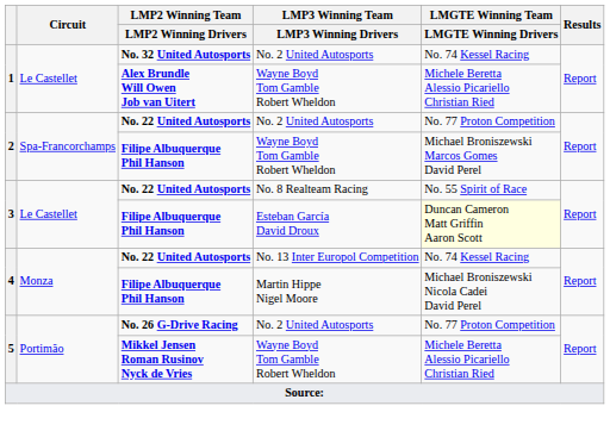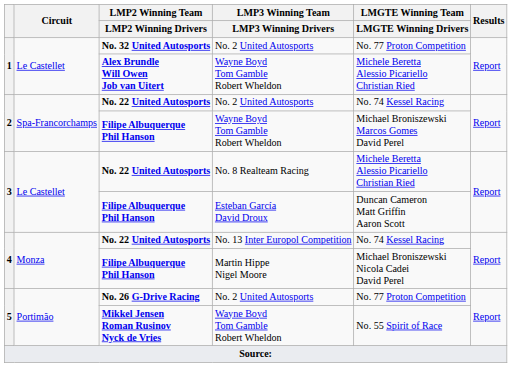No. 32 United Autosports | LMGTE Winning Team / LMGTE Winning Drivers: No. 74 Kessel Racing -> No. 77 Proton Competition
No. 22 United Autosports / No. 2 United Autosports | LMGTE Winning Team / LMGTE Winning Drivers: No. 77 Proton Competition -> No. 74 Kessel Racing
No. 22 United Autosports / No. 8 Realteam Racing | LMGTE Winning Team / LMGTE Winning Drivers: No. 55 Spirit of Race -> Michele Beretta Alessio Picariello Christian Ried
Filipe Albuquerque Phil Hanson / Esteban García David Droux | LMGTE Winning Team / LMGTE Winning Drivers: lightyellow background -> no background
Mikkel Jensen Roman Rusinov Nyck de Vries | LMGTE Winning Team / LMGTE Winning Drivers: Michele Beretta Alessio Picariello Christian Ried -> No. 55 Spirit of Race
